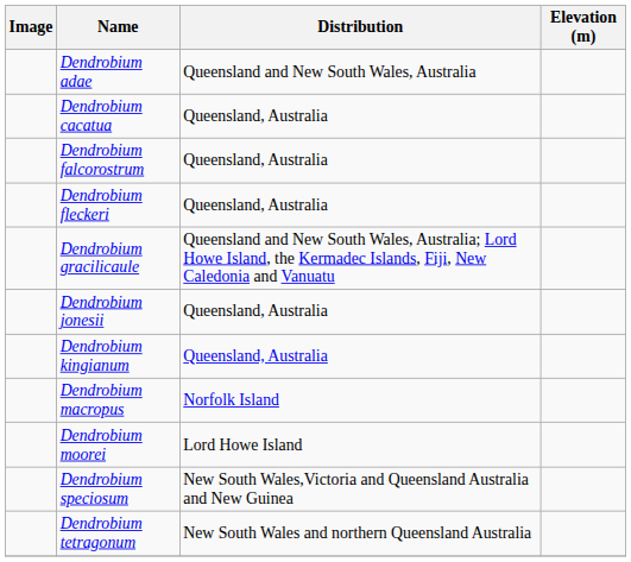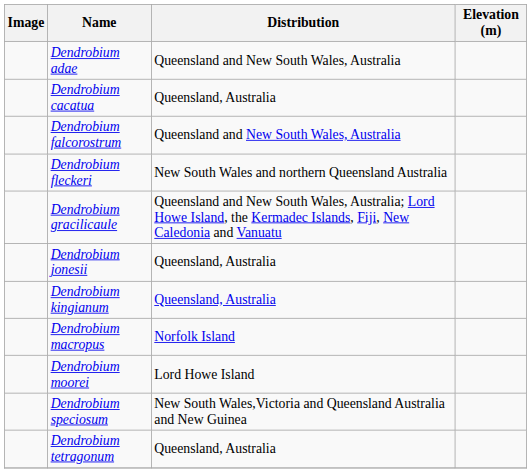Dendrobium falcorostrum | Distribution: Queensland, Australia -> Queensland and New South Wales, Australia
Dendrobium fleckeri | Distribution: Queensland, Australia -> New South Wales and northern Queensland Australia
Dendrobium tetragonum | Distribution: New South Wales and northern Queensland Australia -> Queensland, Australia
